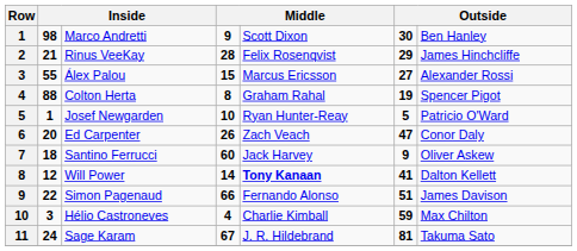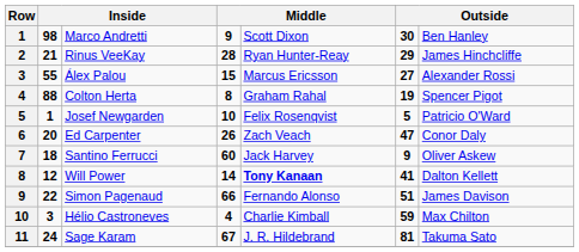Rinus VeeKay | column 5: Felix Rosenqvist -> Ryan Hunter-Reay
Josef Newgarden | column 5: Ryan Hunter-Reay -> Felix Rosenqvist
